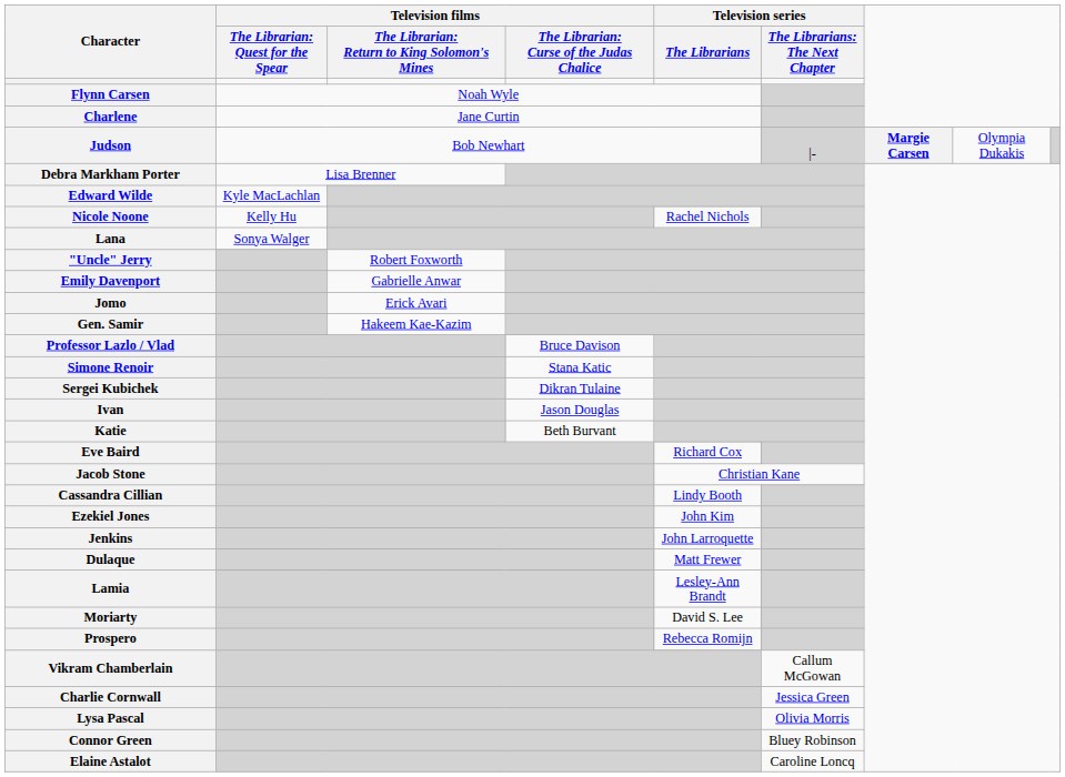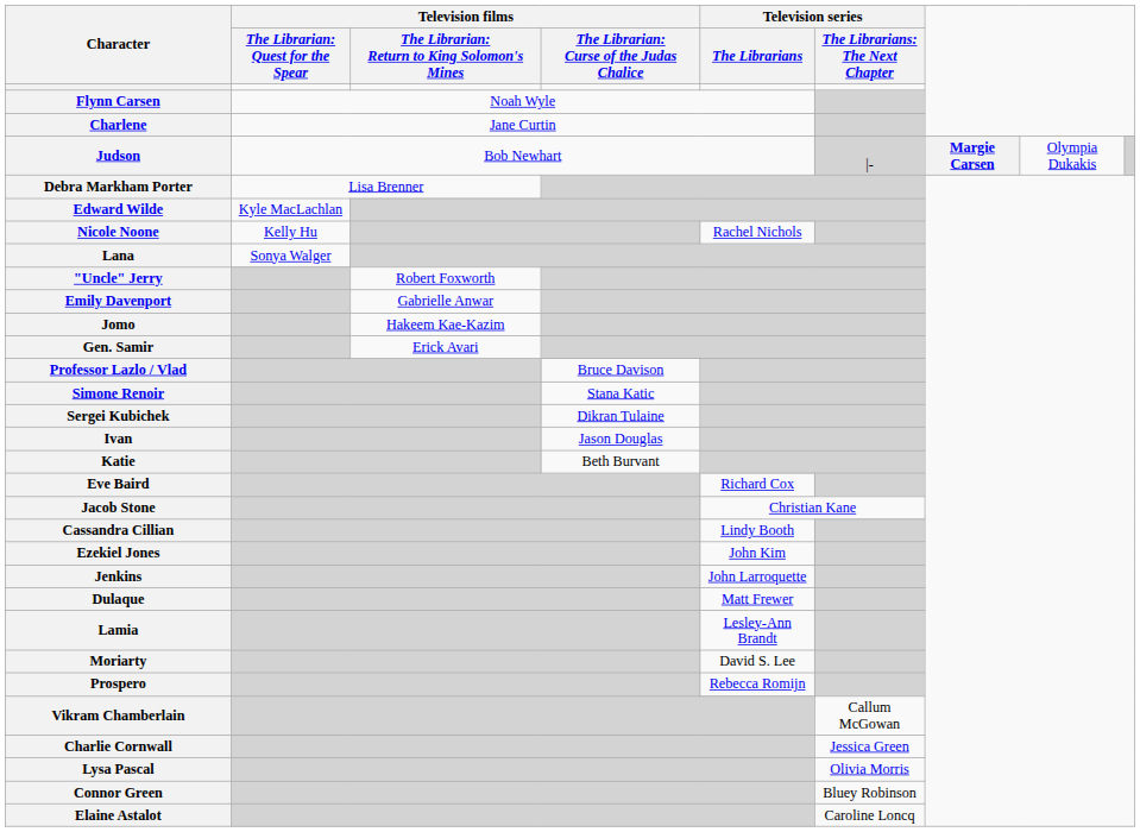Jomo | column 3: Erick Avari -> Hakeem Kae-Kazim
Gen. Samir | column 3: Hakeem Kae-Kazim -> Erick Avari
